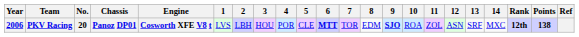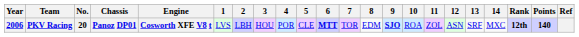PKV Racing | Points: 138 -> 140
